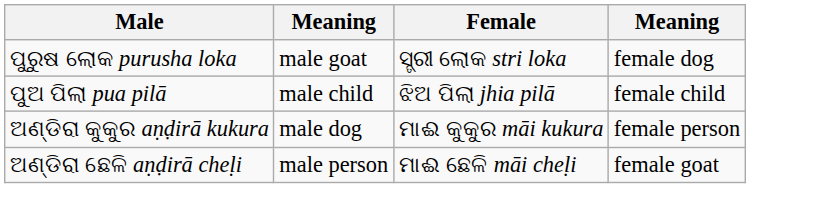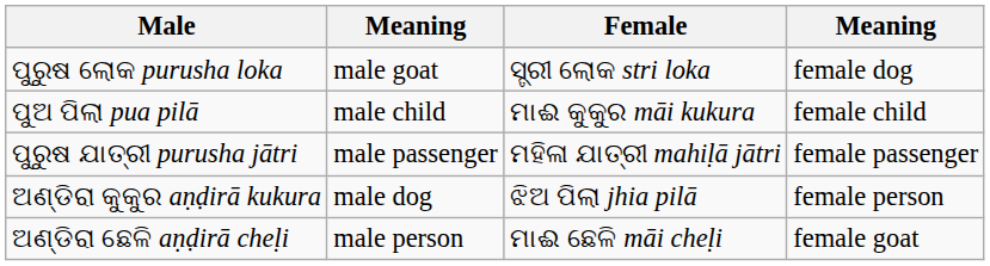ପୁଅ ପିଲା pua pilā | Female: ଝିଅ ପିଲା jhia pilā -> ମାଈ କୁକୁର māi kukura
+ row: ପୁରୁଷ ଯାତ୍ରୀ purusha jātri | male passenger | ମହିଳା ଯାତ୍ରୀ mahiḷā jātri | female passenger
ଅଣ୍ଡିରା କୁକୁର aṇḍirā kukura | Female: ମାଈ କୁକୁର māi kukura -> ଝିଅ ପିଲା jhia pilā
